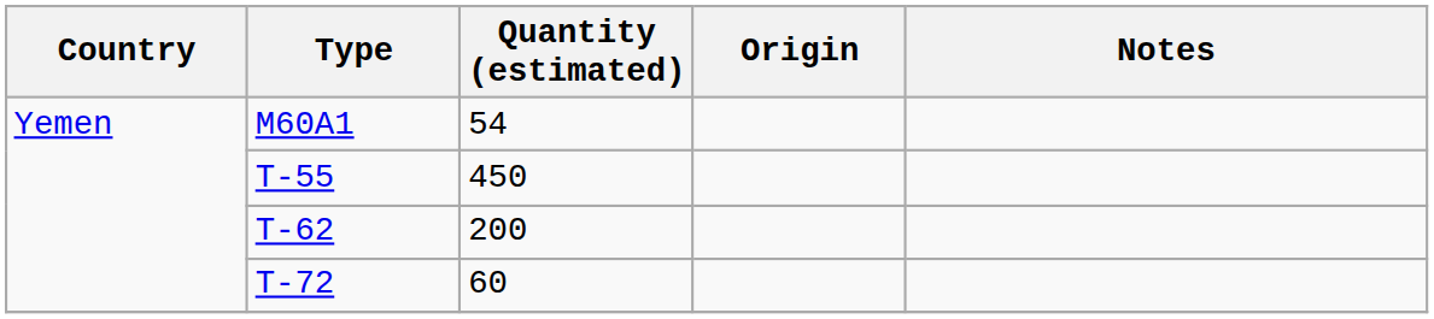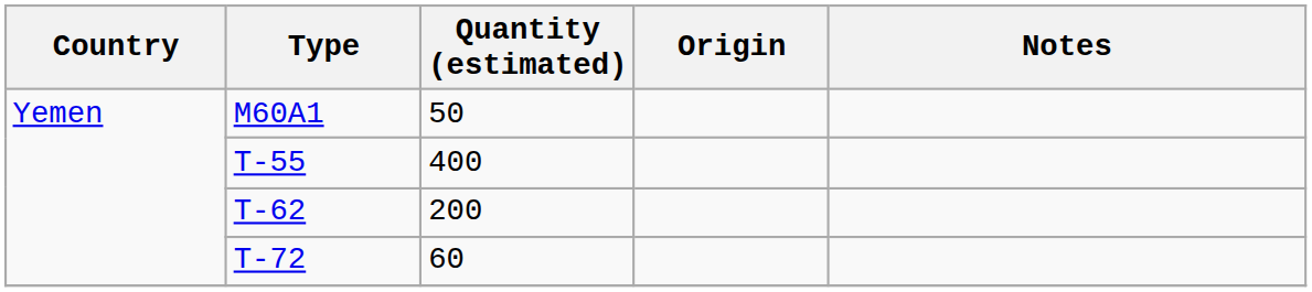M60A1 | Quantity (estimated): 54 -> 50
T-55 | Quantity (estimated): 450 -> 400
